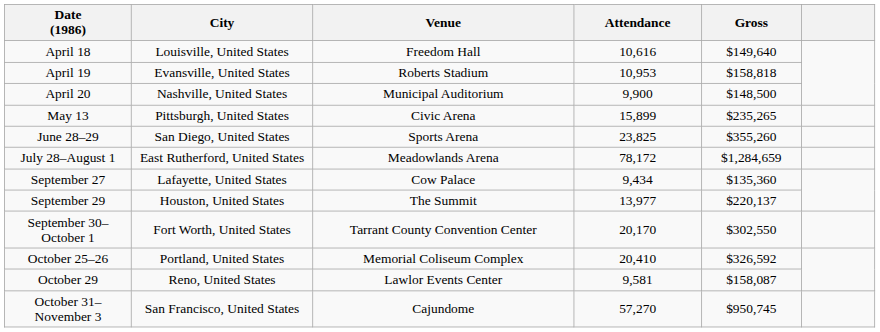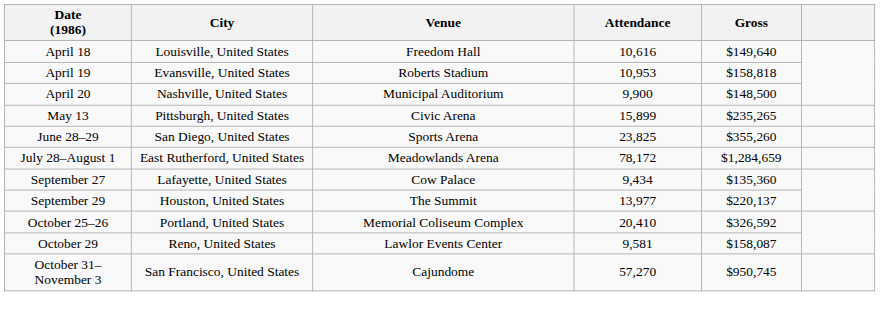- row: September 30–October 1 | Fort Worth, United States | Tarrant County Convention Center | 20,170 | $302,550
